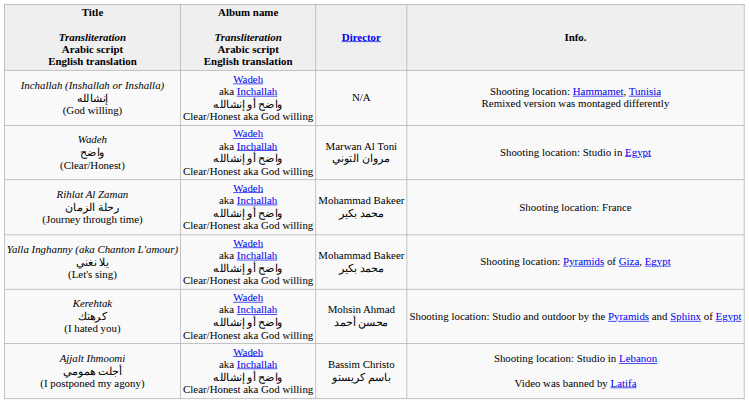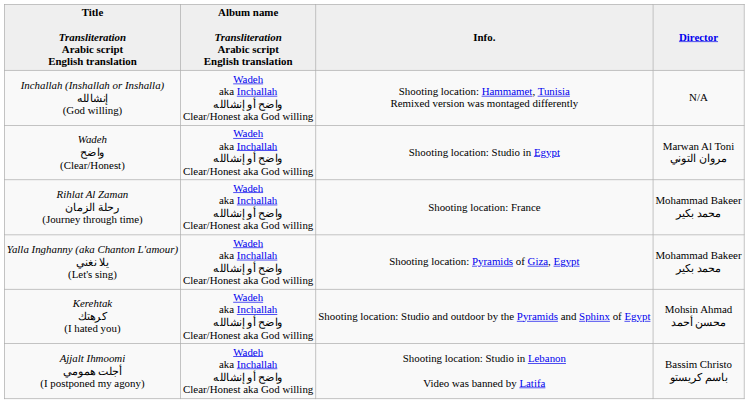columns swapped: Director <-> Info.
